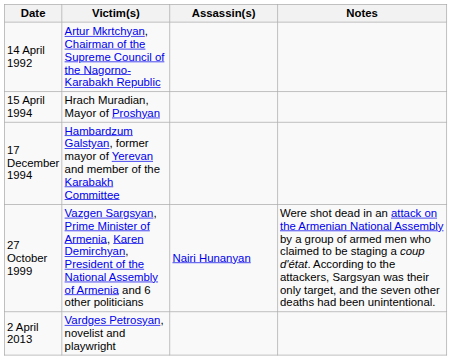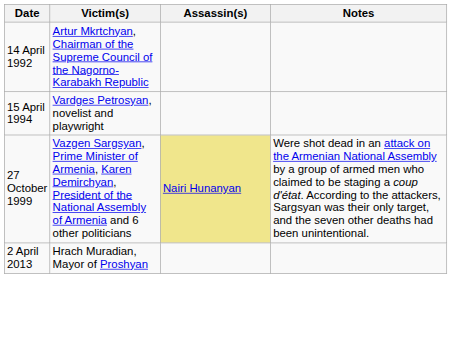15 April 1994 | Victim(s): Hrach Muradian, Mayor of Proshyan -> Vardges Petrosyan, novelist and playwright
- row: 17 December 1994 | Hambardzum Galstyan, former mayor of Yerevan and member of the Karabakh Committee
27 October 1999 | Assassin(s): no background -> khaki background
2 April 2013 | Victim(s): Vardges Petrosyan, novelist and playwright -> Hrach Muradian, Mayor of Proshyan
